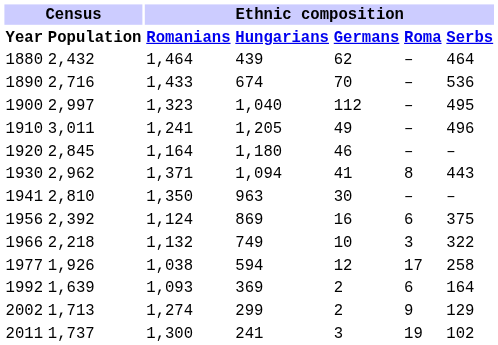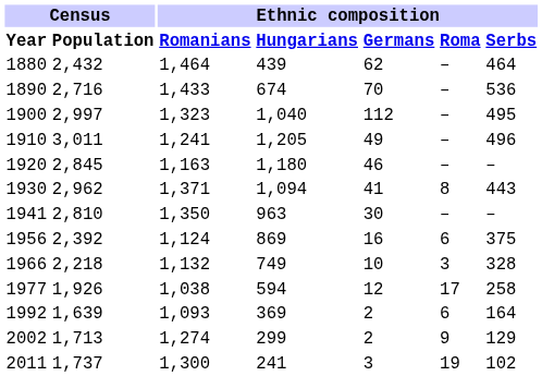1920 | Ethnic composition / Romanians: 1,164 -> 1,163
1966 | Ethnic composition / Serbs: 322 -> 328
